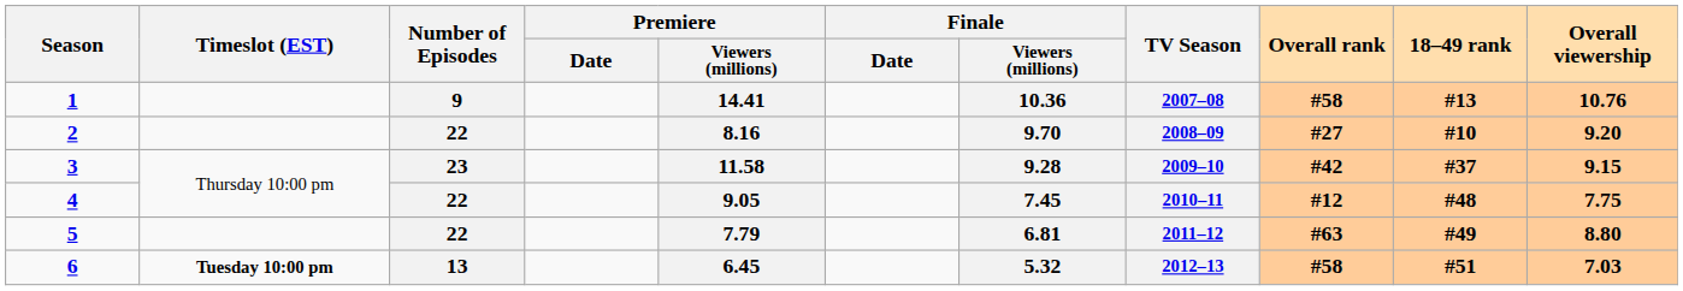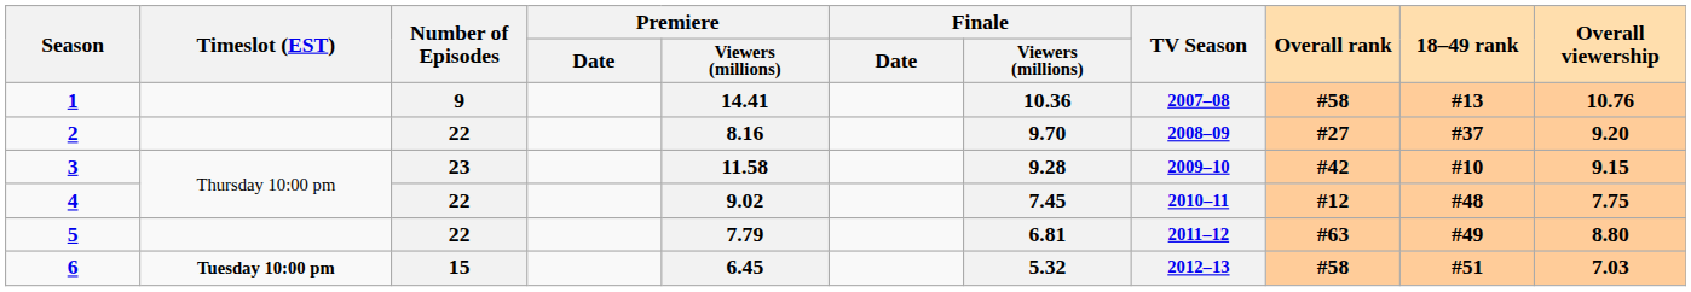2 | 18–49 rank: #10 -> #37
3 | 18–49 rank: #37 -> #10
4 | Premiere / Viewers (millions): 9.05 -> 9.02
6 | Number of Episodes: 13 -> 15
